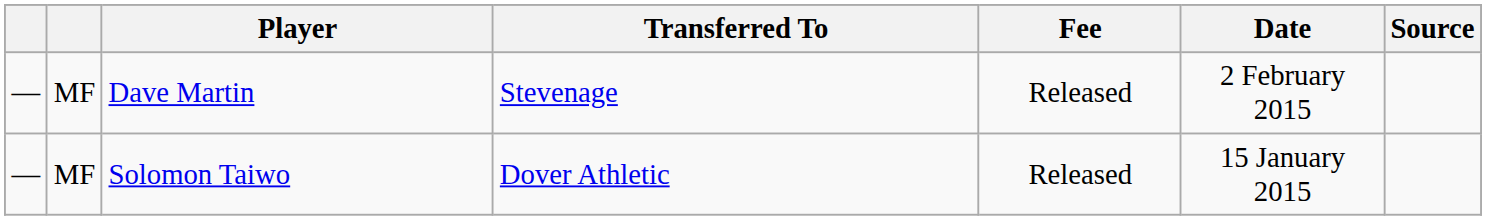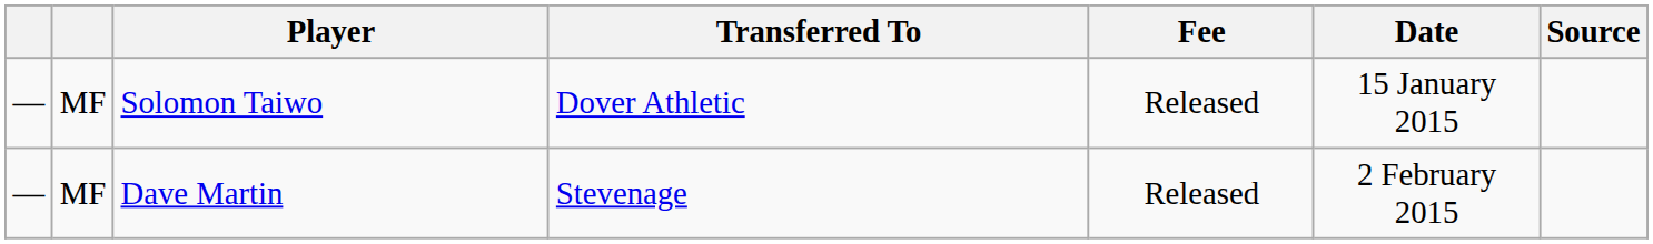rows swapped: Solomon Taiwo <-> Dave Martin
